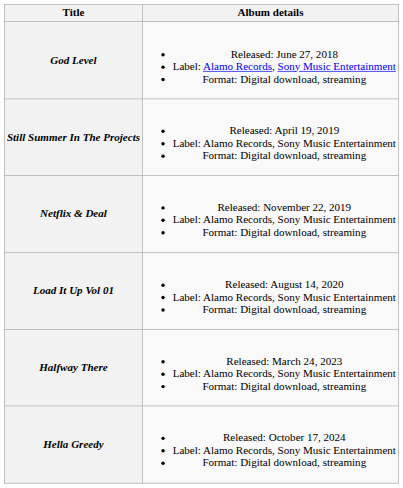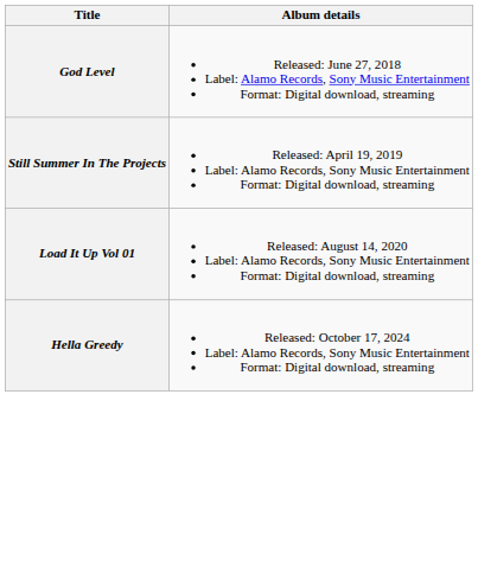- row: Netflix & Deal | Released: November 22, 2019 Label: Alamo Records, Sony Music Entertainment Format: Digital download, streaming
- row: Halfway There | Released: March 24, 2023 Label: Alamo Records, Sony Music Entertainment Format: Digital download, streaming
